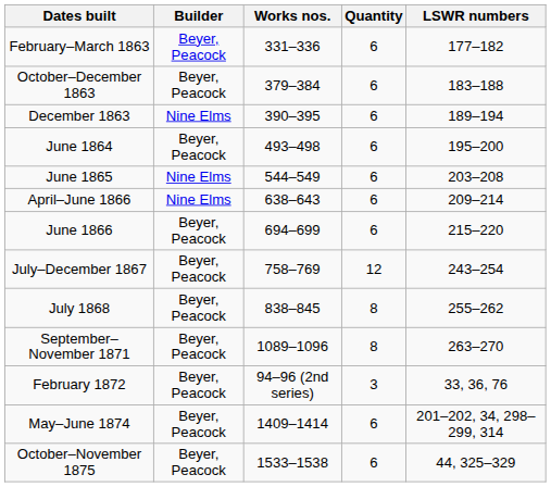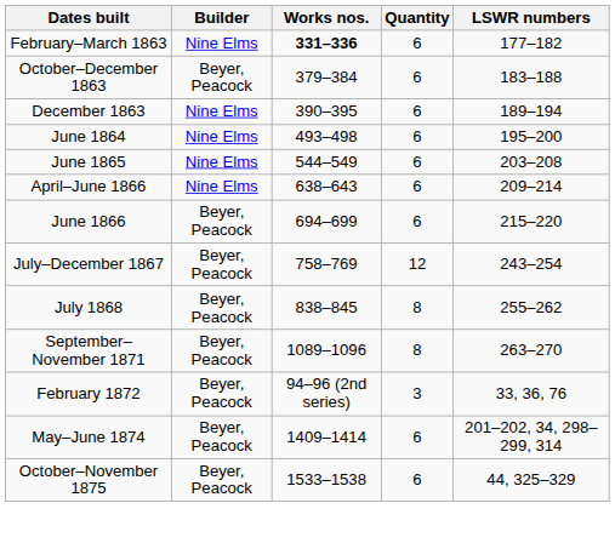February–March 1863 | Builder: Beyer, Peacock -> Nine Elms
February–March 1863 | Works nos.: normal -> bold
June 1864 | Builder: Beyer, Peacock -> Nine Elms
